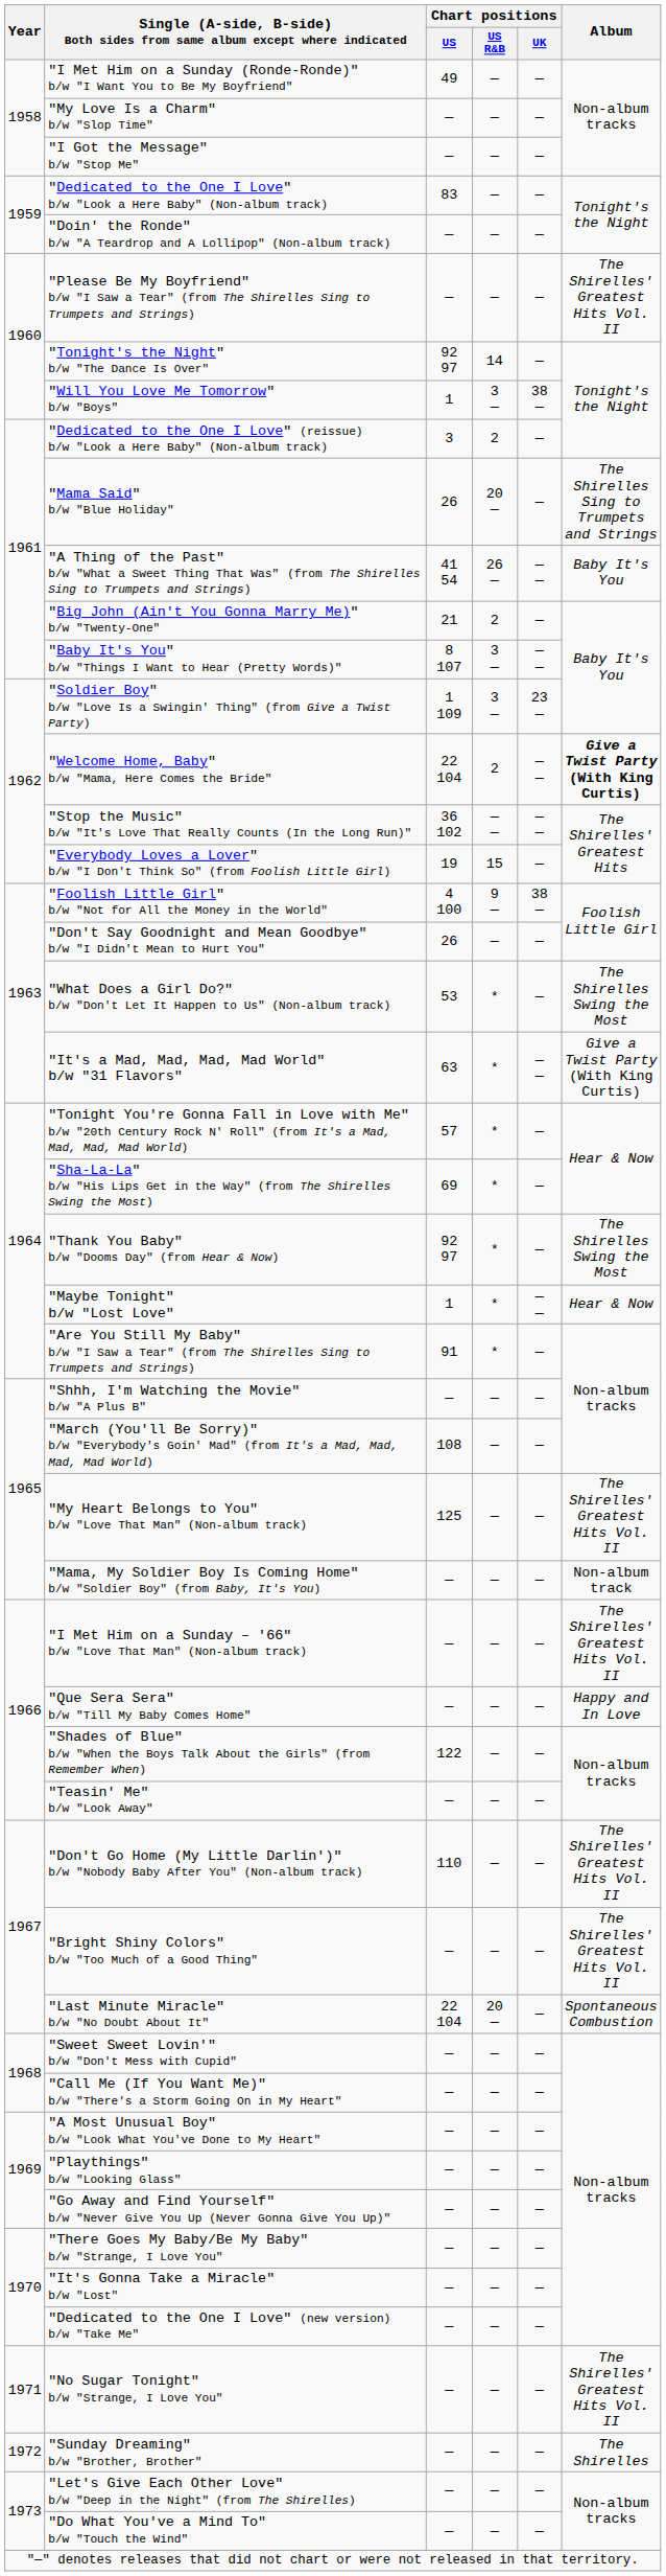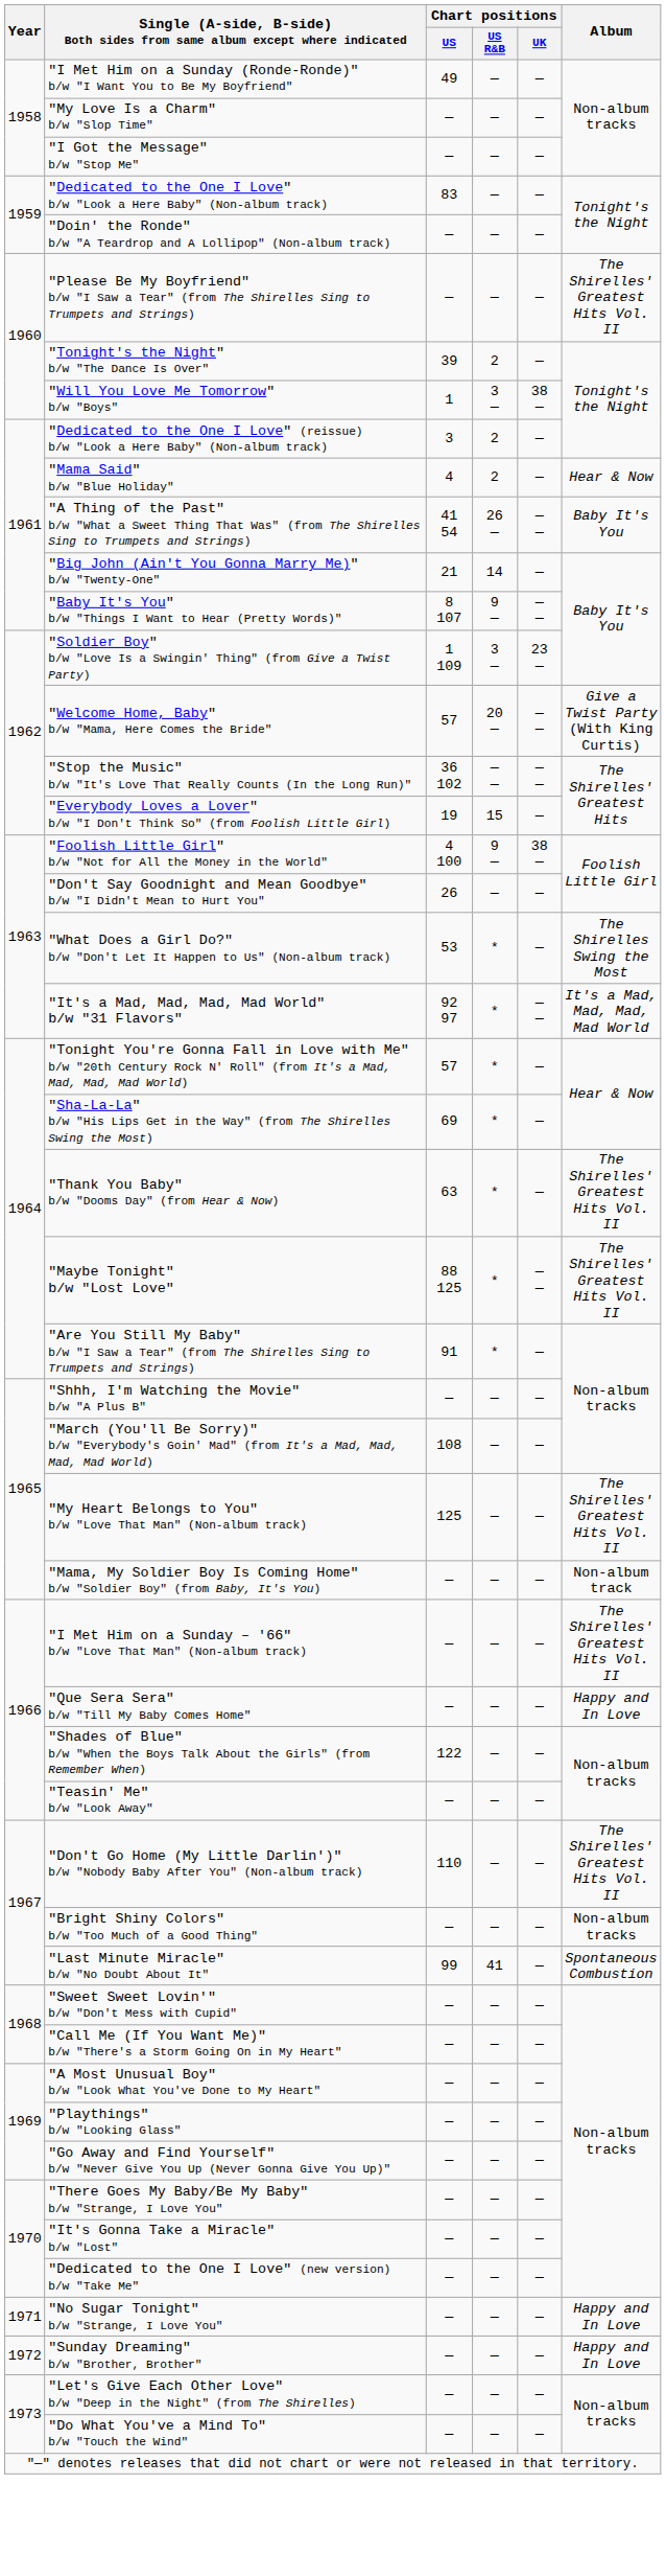"Tonight's the Night" b/w "The Dance Is Over" | Chart positions / US: 92 97 -> 39
"Tonight's the Night" b/w "The Dance Is Over" | Chart positions / US R&B: 14 -> 2
"Mama Said" b/w "Blue Holiday" | Chart positions / US: 26 -> 4
"Mama Said" b/w "Blue Holiday" | Chart positions / US R&B: 20 — -> 2
"Mama Said" b/w "Blue Holiday" | Album: The Shirelles Sing to Trumpets and Strings -> Hear & Now
"Big John (Ain't You Gonna Marry Me)" b/w "Twenty-One" | Chart positions / US R&B: 2 -> 14
"Baby It's You" b/w "Things I Want to Hear (Pretty Words)" | Chart positions / US R&B: 3 — -> 9 —
"Welcome Home, Baby" b/w "Mama, Here Comes the Bride" | Chart positions / US: 22 104 -> 57
"Welcome Home, Baby" b/w "Mama, Here Comes the Bride" | Chart positions / US R&B: 2 -> 20 —
"Welcome Home, Baby" b/w "Mama, Here Comes the Bride" | Album: bold -> normal
"It's a Mad, Mad, Mad, Mad World" b/w "31 Flavors" | Chart positions / US: 63 -> 92 97
"It's a Mad, Mad, Mad, Mad World" b/w "31 Flavors" | Album: Give a Twist Party (With King Curtis) -> It's a Mad, Mad, Mad, Mad World
"Thank You Baby" b/w "Dooms Day" (from Hear & Now) | Chart positions / US: 92 97 -> 63
"Thank You Baby" b/w "Dooms Day" (from Hear & Now) | Album: The Shirelles Swing the Most -> The Shirelles' Greatest Hits Vol. II
"Maybe Tonight" b/w "Lost Love" | Chart positions / US: 1 -> 88 125
"Maybe Tonight" b/w "Lost Love" | Album: Hear & Now -> The Shirelles' Greatest Hits Vol. II
"Bright Shiny Colors" b/w "Too Much of a Good Thing" | Album: The Shirelles' Greatest Hits Vol. II -> Non-album tracks
"Last Minute Miracle" b/w "No Doubt About It" | Chart positions / US: 22 104 -> 99
"Last Minute Miracle" b/w "No Doubt About It" | Chart positions / US R&B: 20 — -> 41
"No Sugar Tonight" b/w "Strange, I Love You" | Album: The Shirelles' Greatest Hits Vol. II -> Happy and In Love
"Sunday Dreaming" b/w "Brother, Brother" | Album: The Shirelles -> Happy and In Love
